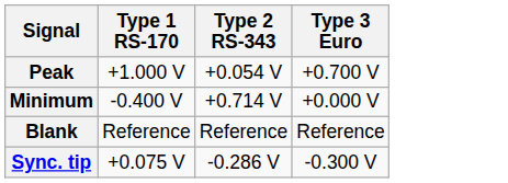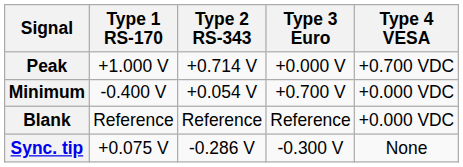+ column: Type 4 VESA | +0.700 VDC | +0.000 VDC | +0.000 VDC | None
Peak | Type 2 RS-343: +0.054 V -> +0.714 V
Peak | Type 3 Euro: +0.700 V -> +0.000 V
Minimum | Type 2 RS-343: +0.714 V -> +0.054 V
Minimum | Type 3 Euro: +0.000 V -> +0.700 V
